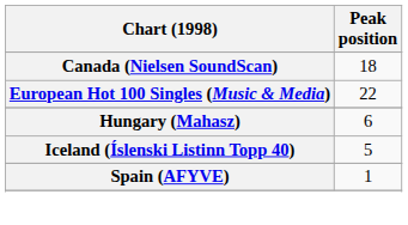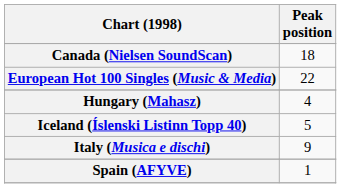Hungary (Mahasz) | Peak position: 6 -> 4
+ row: Italy (Musica e dischi) | 9
